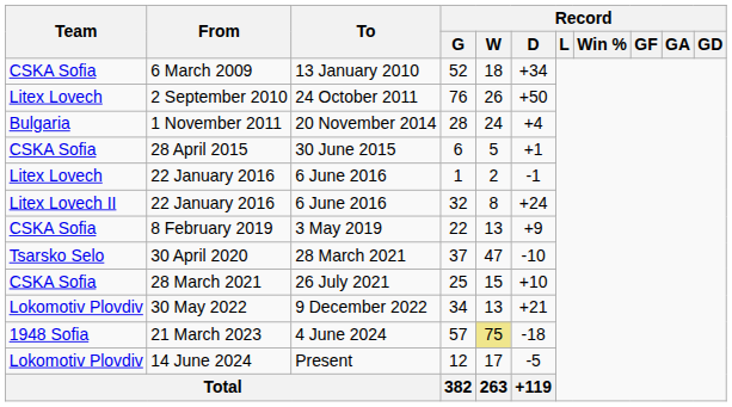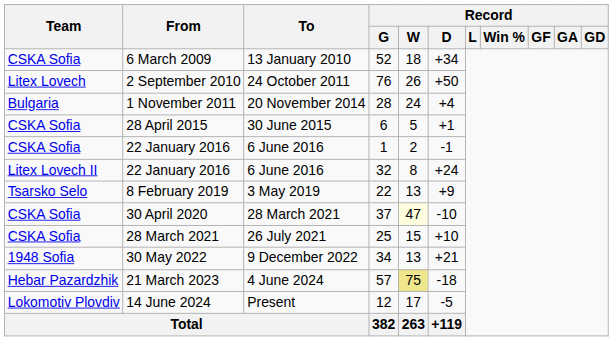22 January 2016 / 1 | Team: Litex Lovech -> CSKA Sofia
8 February 2019 | Team: CSKA Sofia -> Tsarsko Selo
30 April 2020 | Team: Tsarsko Selo -> CSKA Sofia
30 April 2020 | Record / W: no background -> lightyellow background
30 May 2022 | Team: Lokomotiv Plovdiv -> 1948 Sofia
21 March 2023 | Team: 1948 Sofia -> Hebar Pazardzhik
